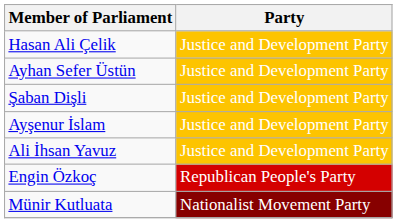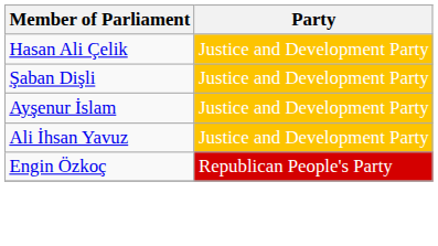- row: Ayhan Sefer Üstün | Justice and Development Party
- row: Münir Kutluata | Nationalist Movement Party
